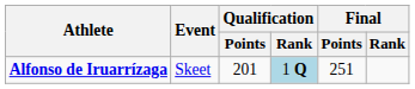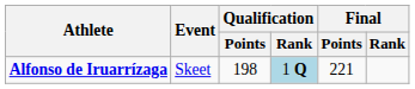Alfonso de Iruarrízaga | Qualification / Points: 201 -> 198
Alfonso de Iruarrízaga | Final / Points: 251 -> 221
